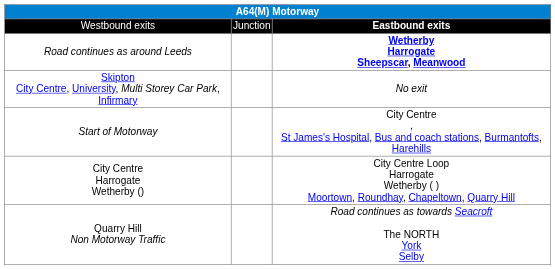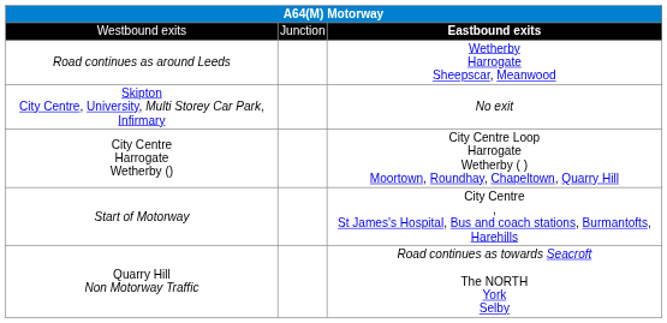Road continues as around Leeds | column 3: bold -> normal
rows swapped: City Centre Harrogate Wetherby () <-> Start of Motorway
